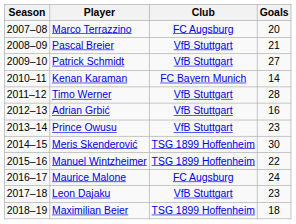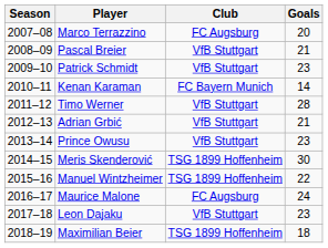Patrick Schmidt | Goals: 27 -> 23
Adrian Grbić | Goals: 16 -> 21
